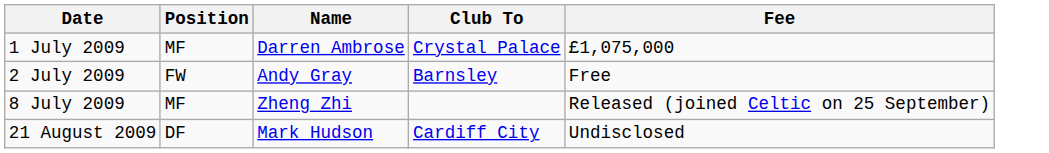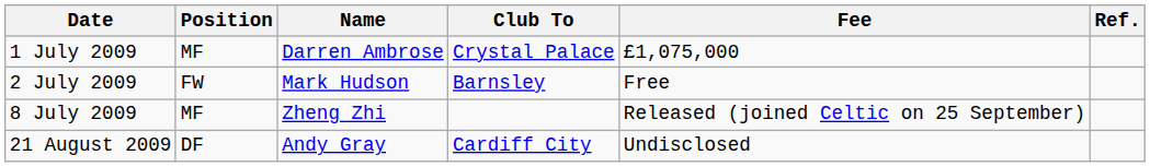+ column: Ref.
2 July 2009 | Name: Andy Gray -> Mark Hudson
21 August 2009 | Name: Mark Hudson -> Andy Gray
